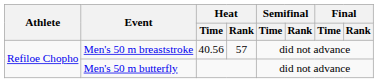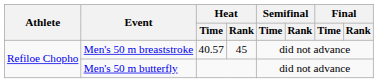Men's 50 m breaststroke | Heat / Time: 40.56 -> 40.57
Men's 50 m breaststroke | Heat / Rank: 57 -> 45
